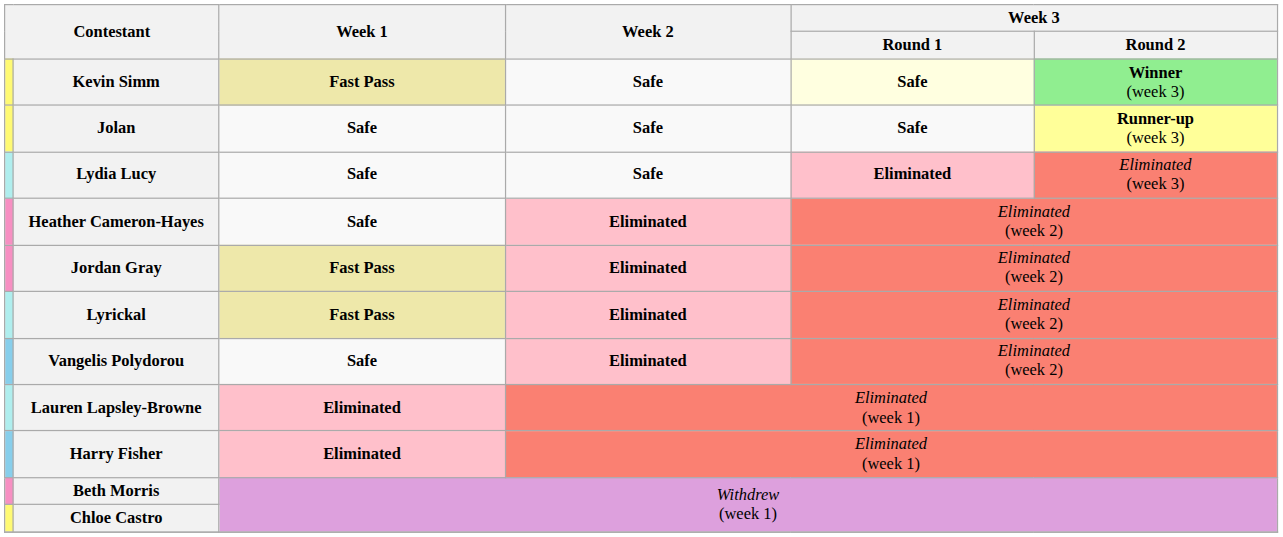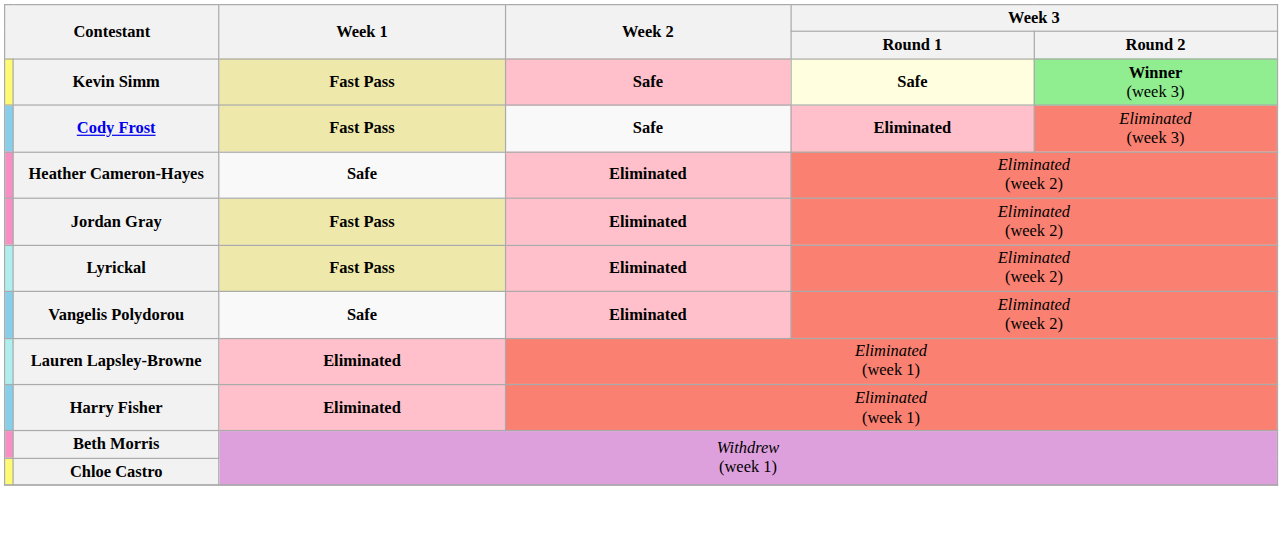Kevin Simm | Week 2: no background -> pink background
- row: Jolan | Safe | Safe | Safe | Runner-up (week 3)
+ row: Cody Frost | Fast Pass | Safe | Eliminated | Eliminated (week 3)
- row: Lydia Lucy | Safe | Safe | Eliminated | Eliminated (week 3)
